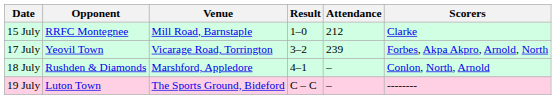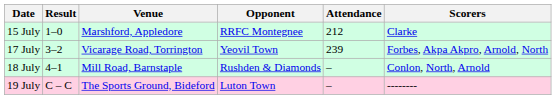columns swapped: Opponent <-> Result
15 July | Venue: Mill Road, Barnstaple -> Marshford, Appledore
18 July | Venue: Marshford, Appledore -> Mill Road, Barnstaple
